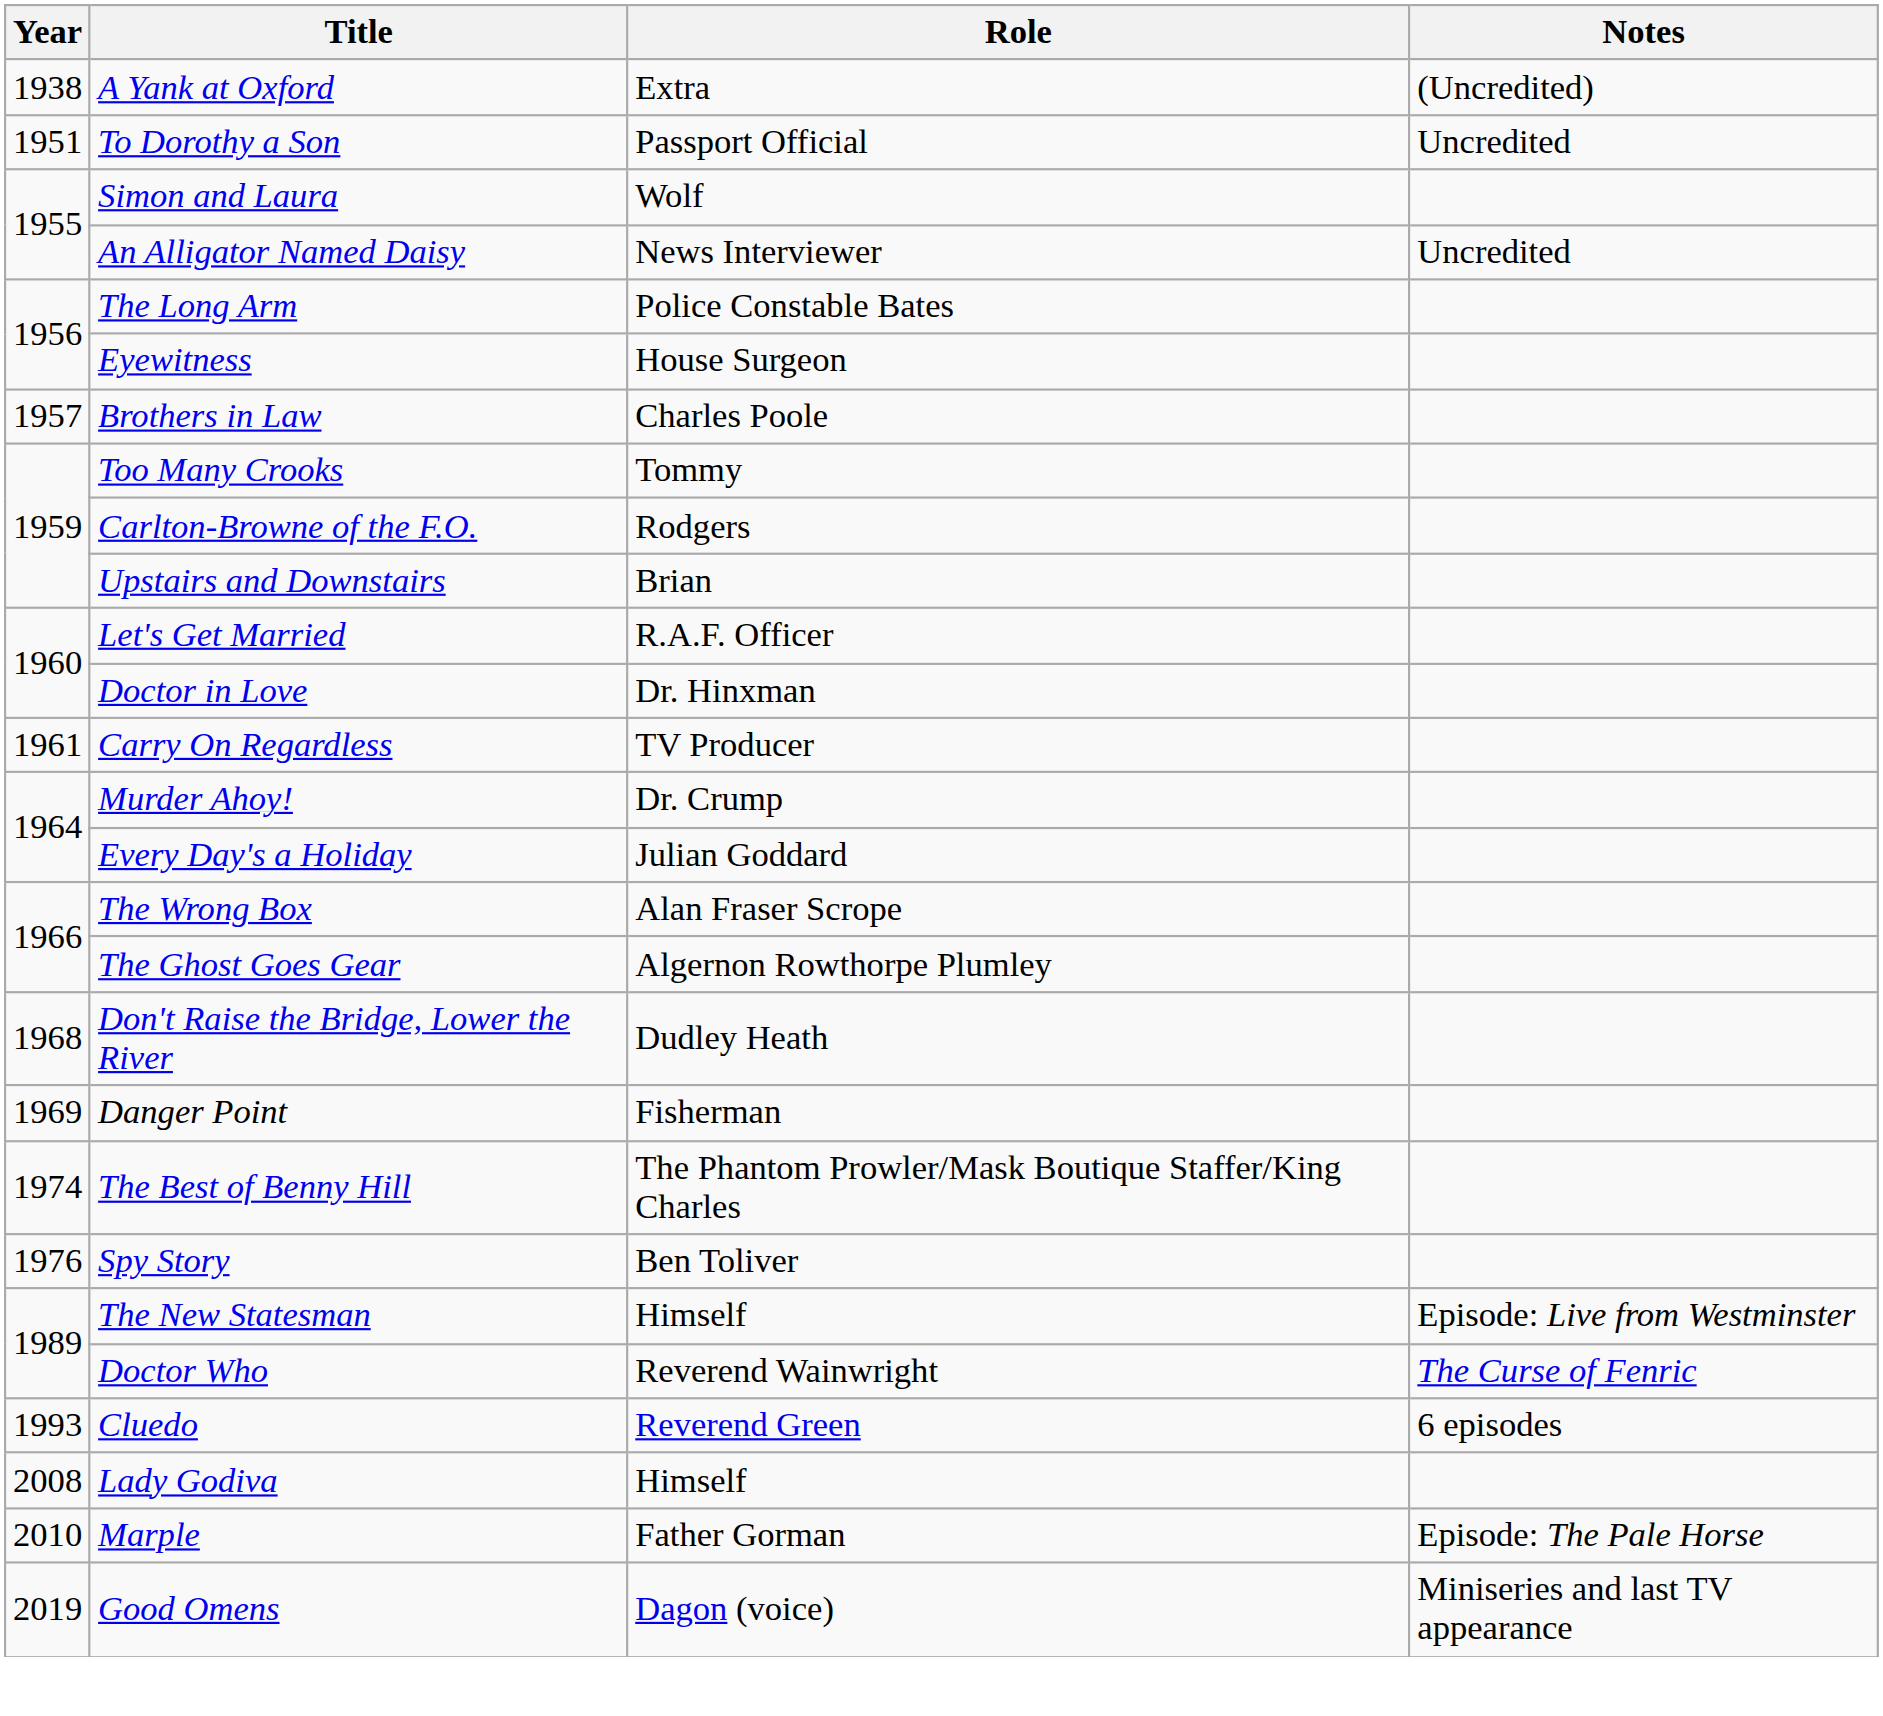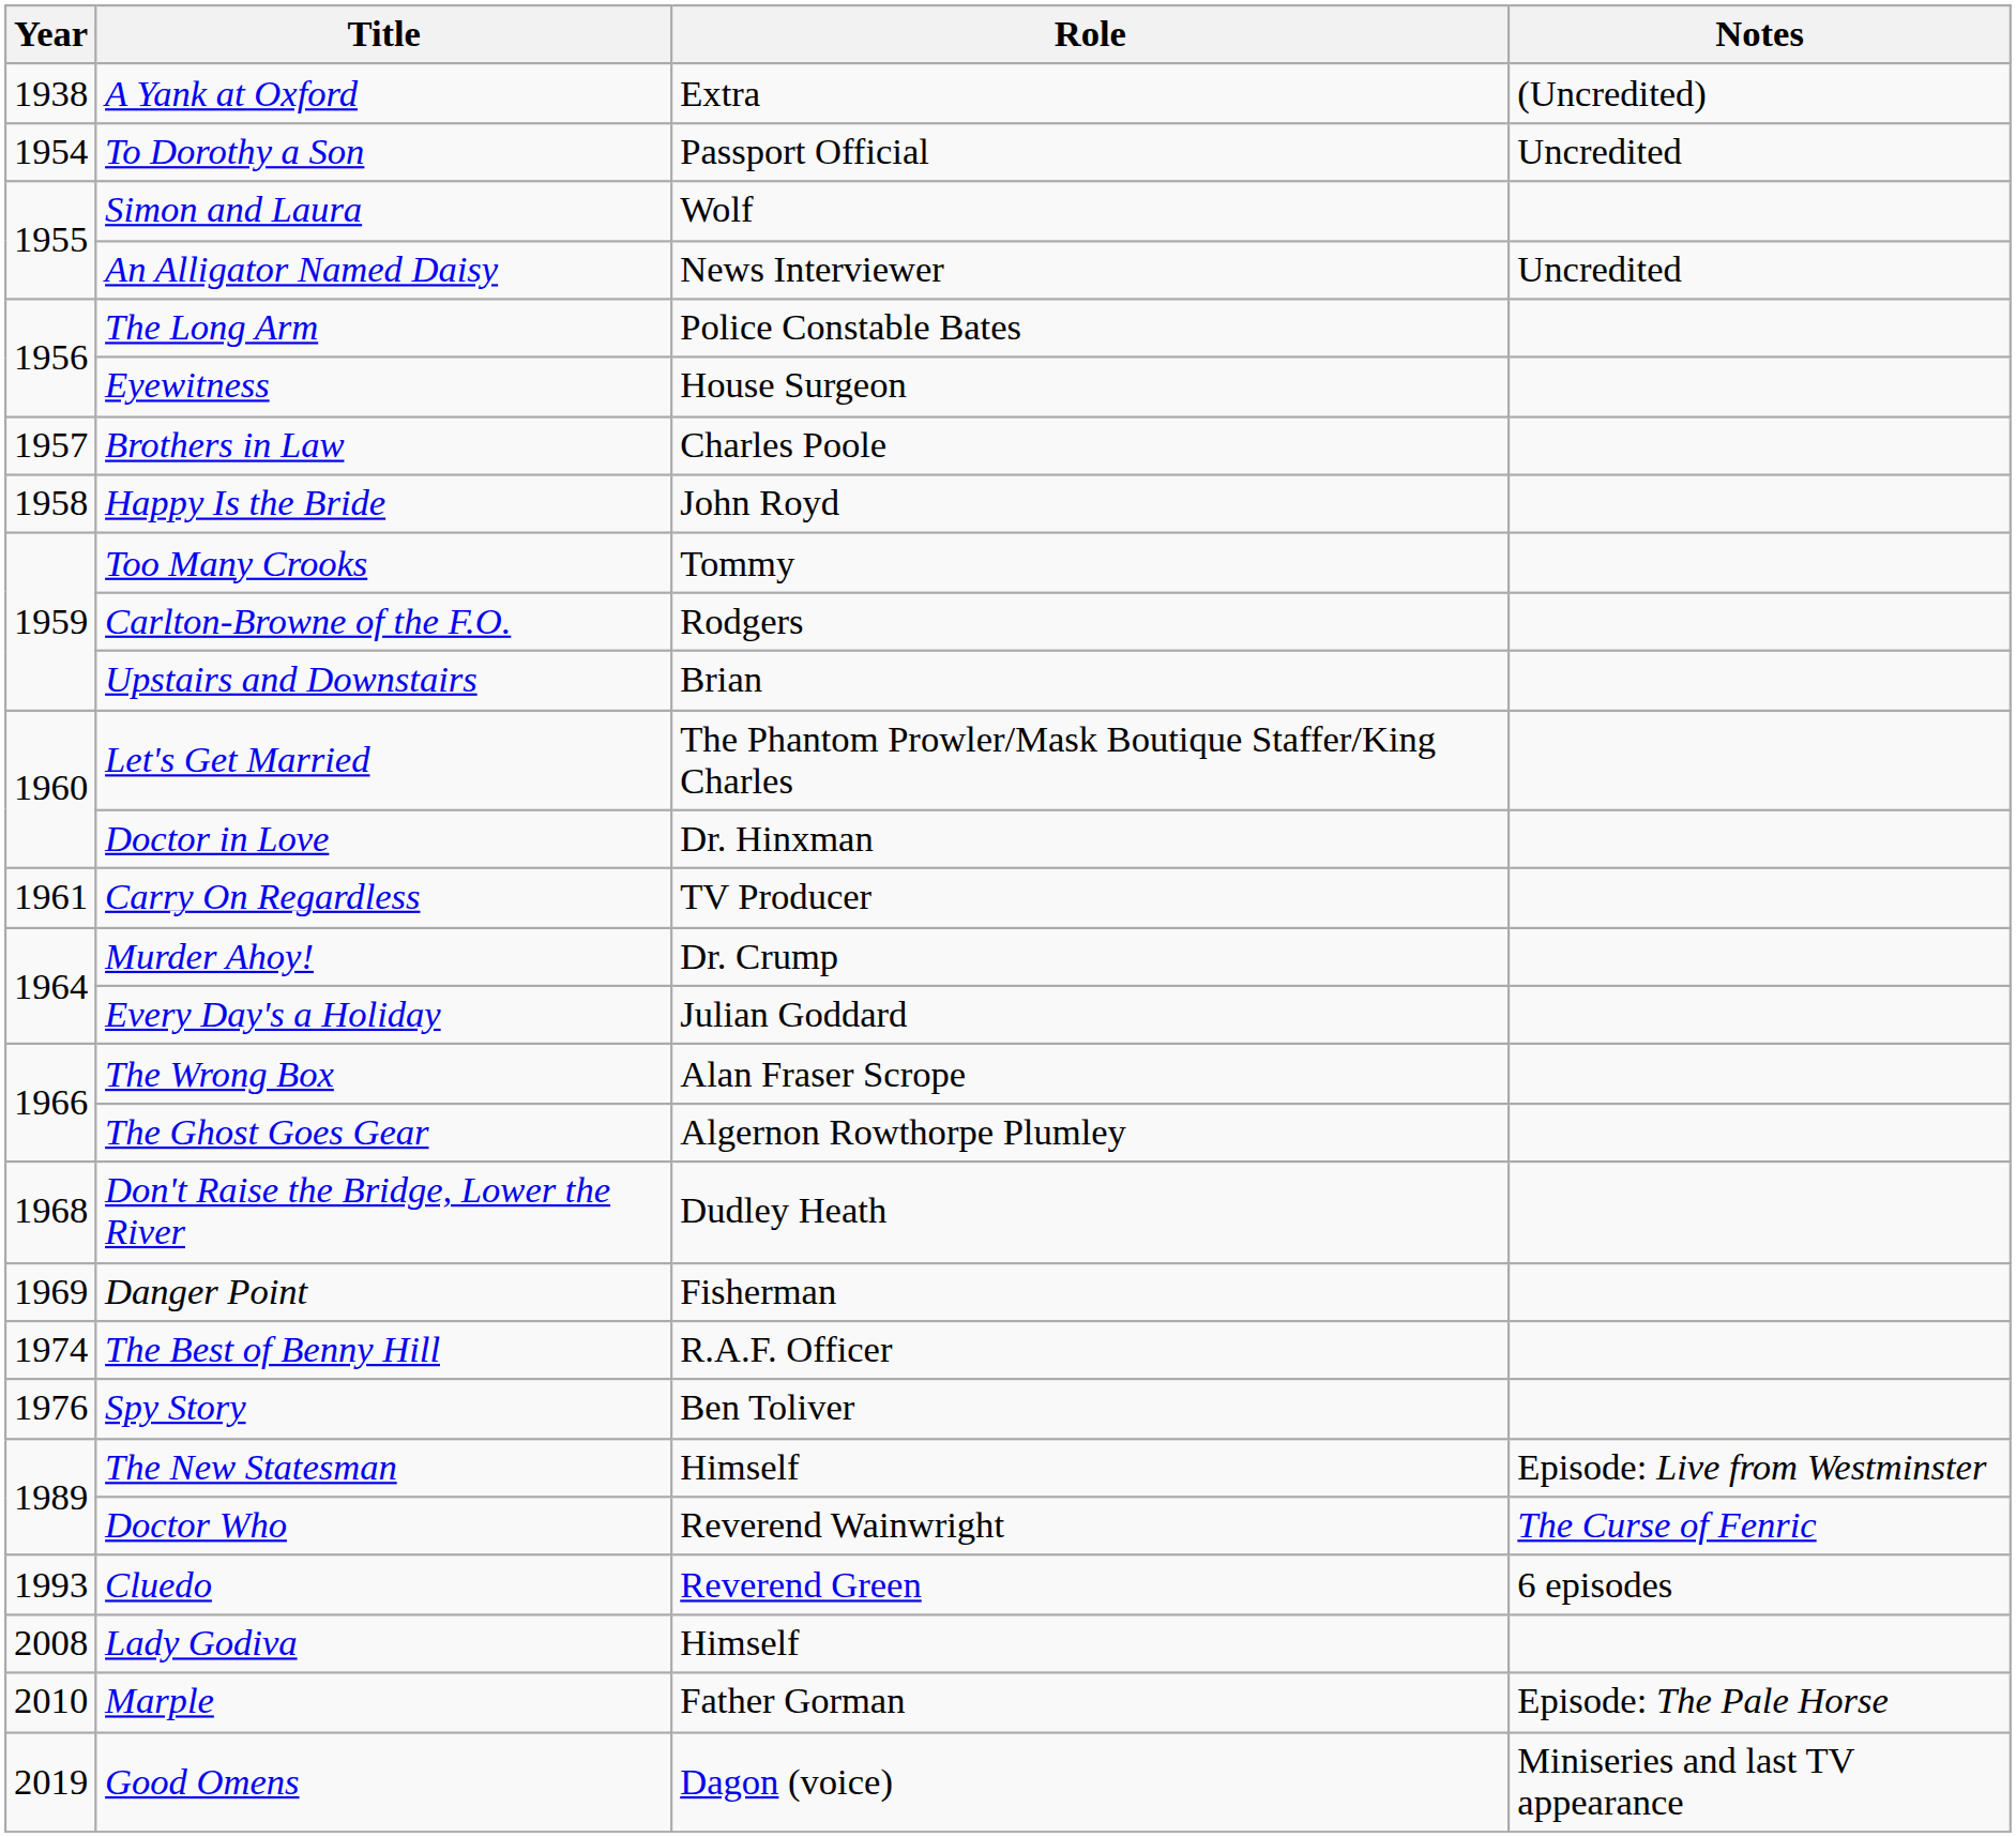To Dorothy a Son | Year: 1951 -> 1954
+ row: 1958 | Happy Is the Bride | John Royd
Let's Get Married | Role: R.A.F. Officer -> The Phantom Prowler/Mask Boutique Staffer/King Charles
The Best of Benny Hill | Role: The Phantom Prowler/Mask Boutique Staffer/King Charles -> R.A.F. Officer
